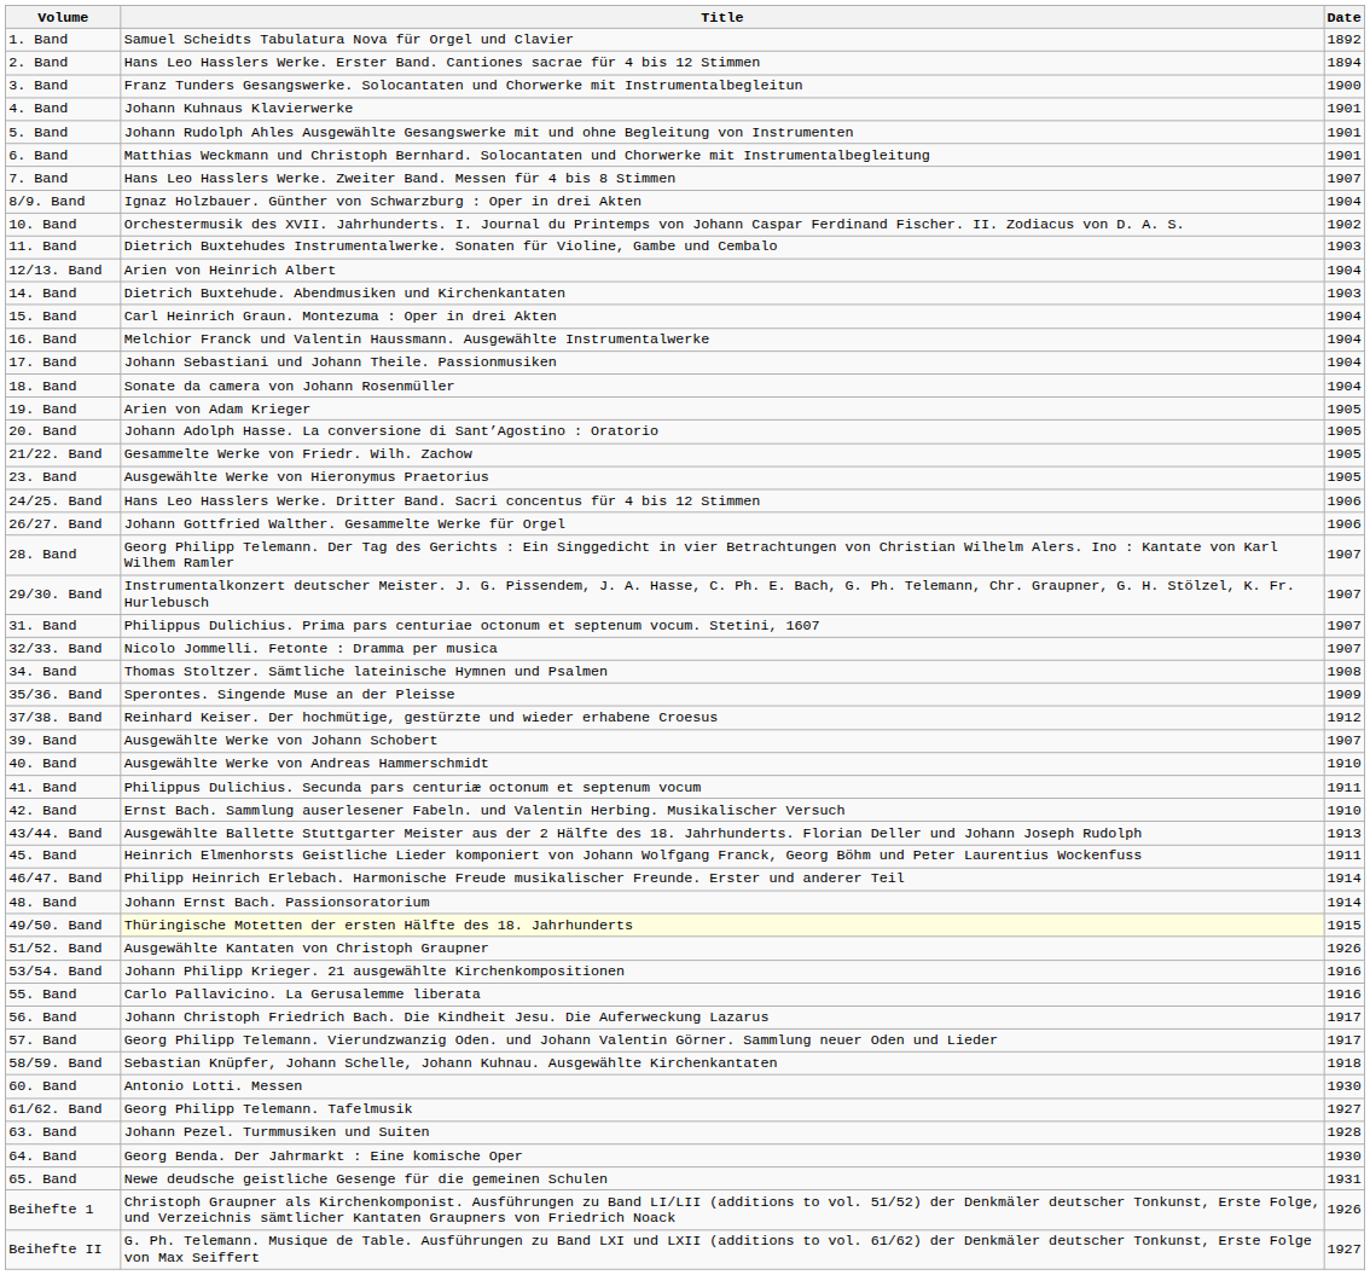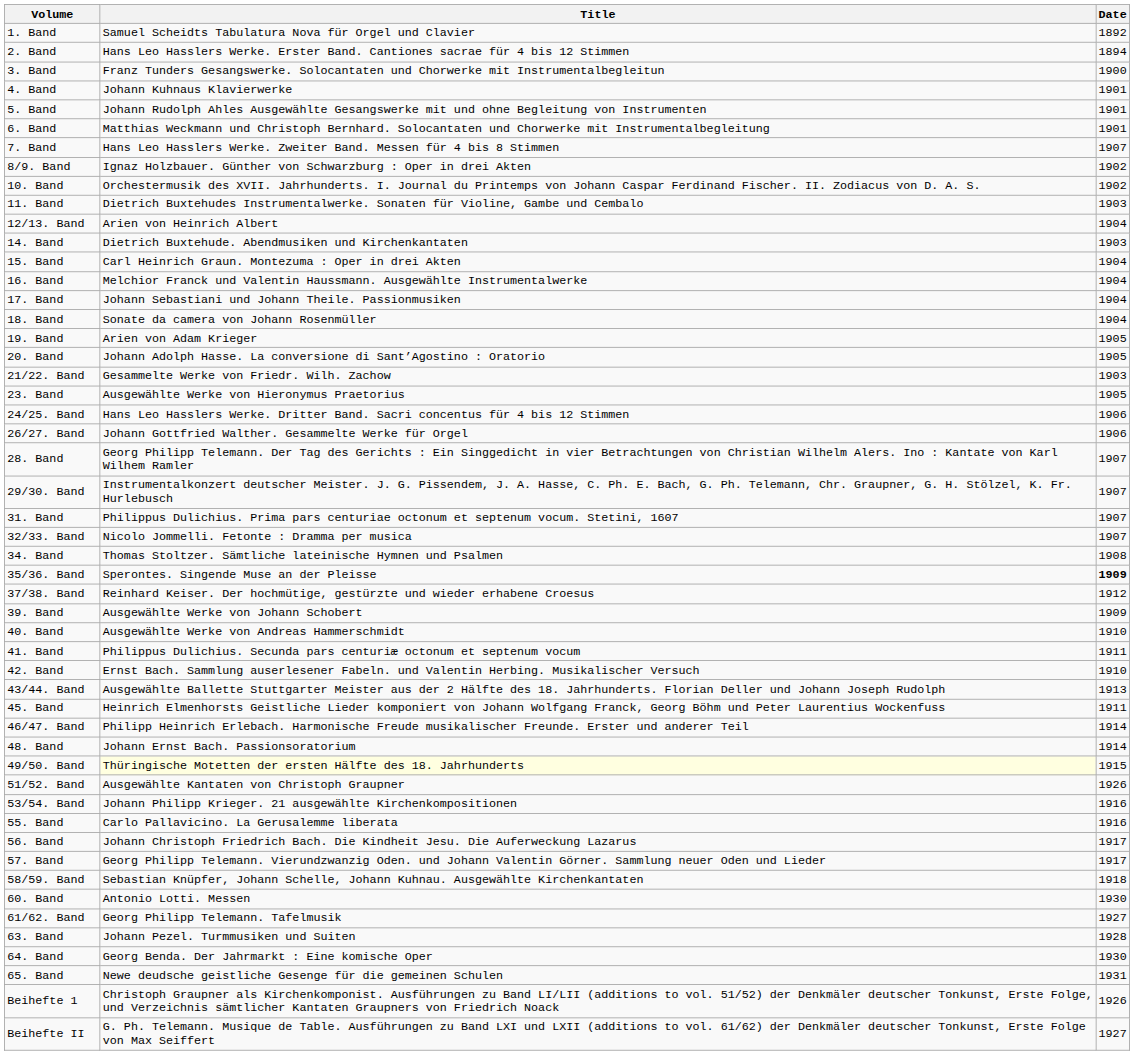8/9. Band | Date: 1904 -> 1902
21/22. Band | Date: 1905 -> 1903
35/36. Band | Date: normal -> bold
39. Band | Date: 1907 -> 1909
